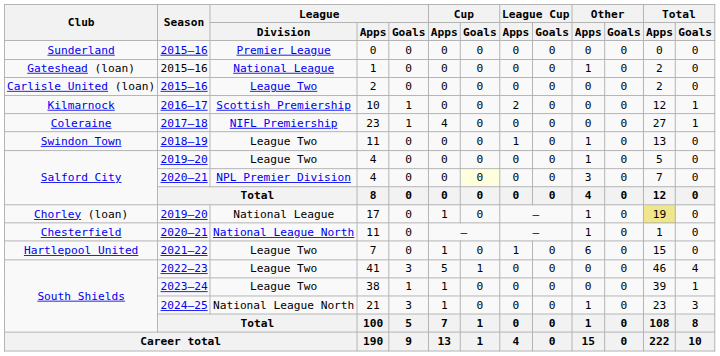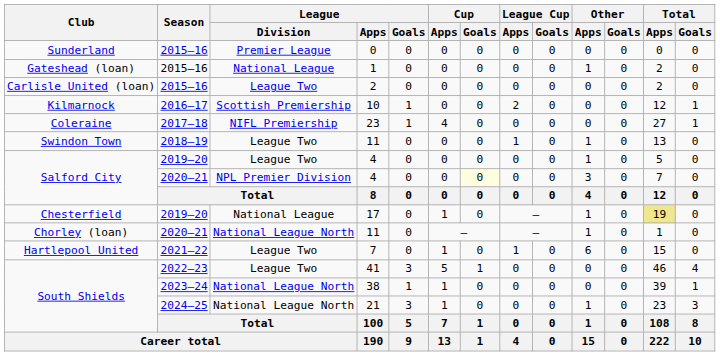17 | Club: Chorley (loan) -> Chesterfield
2020–21 / 11 | Club: Chesterfield -> Chorley (loan)
38 | League / Division: League Two -> National League North
